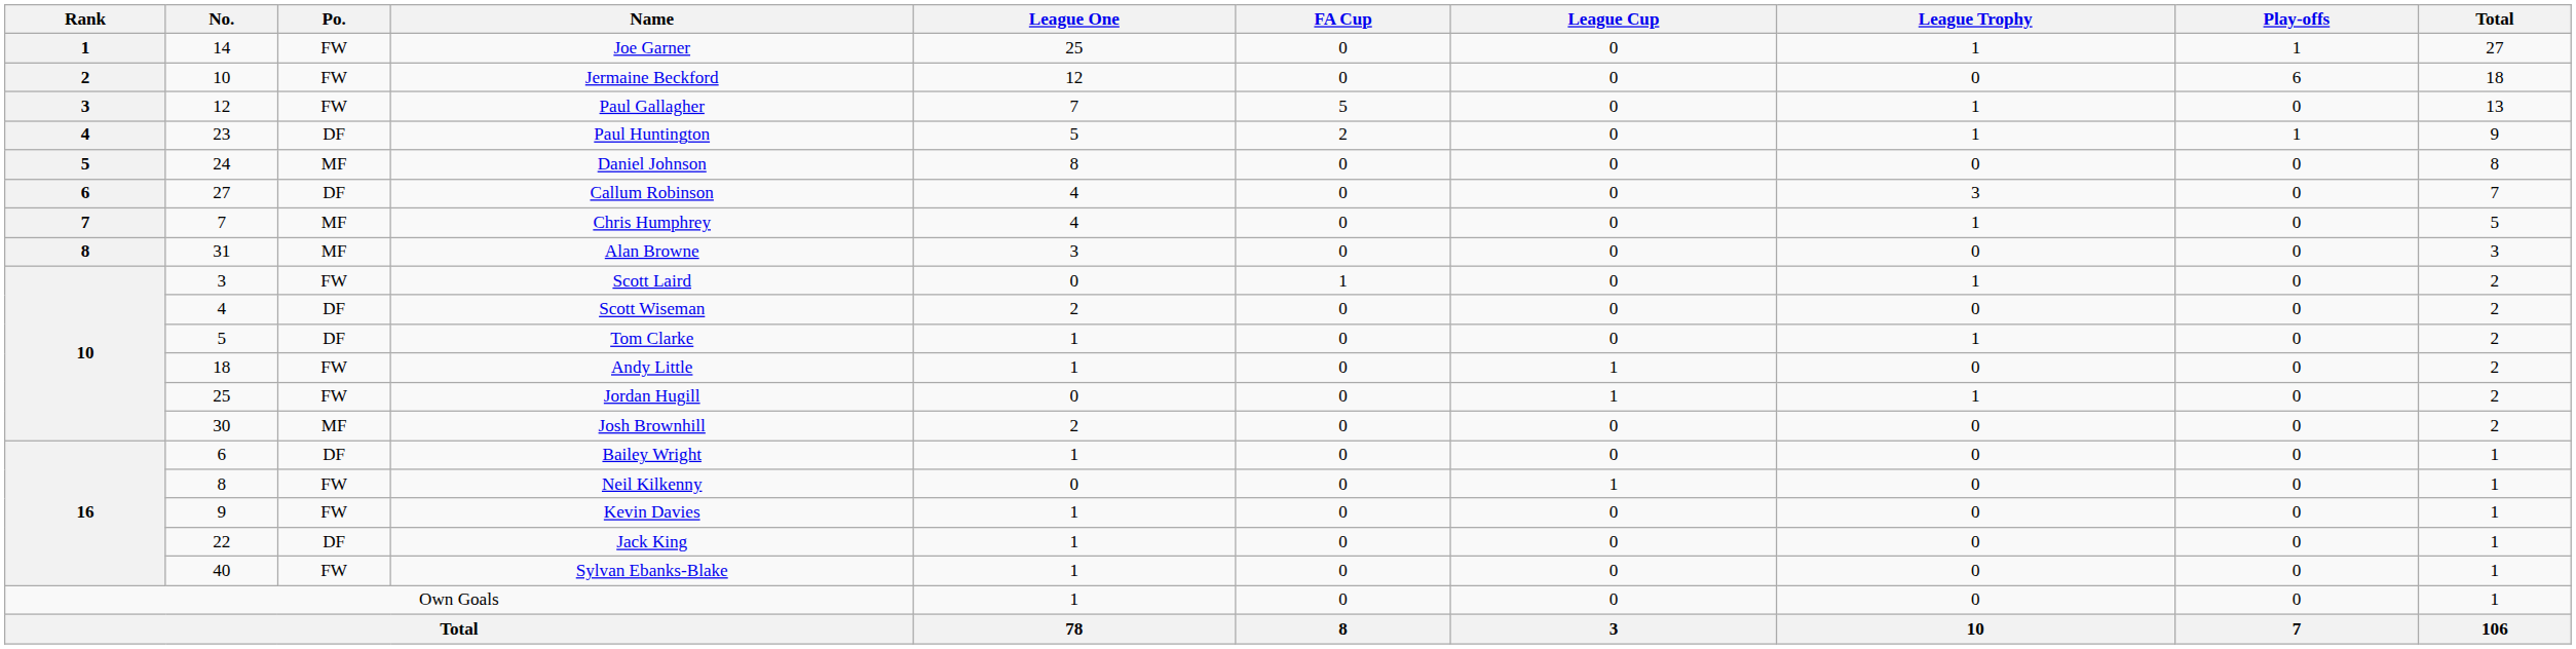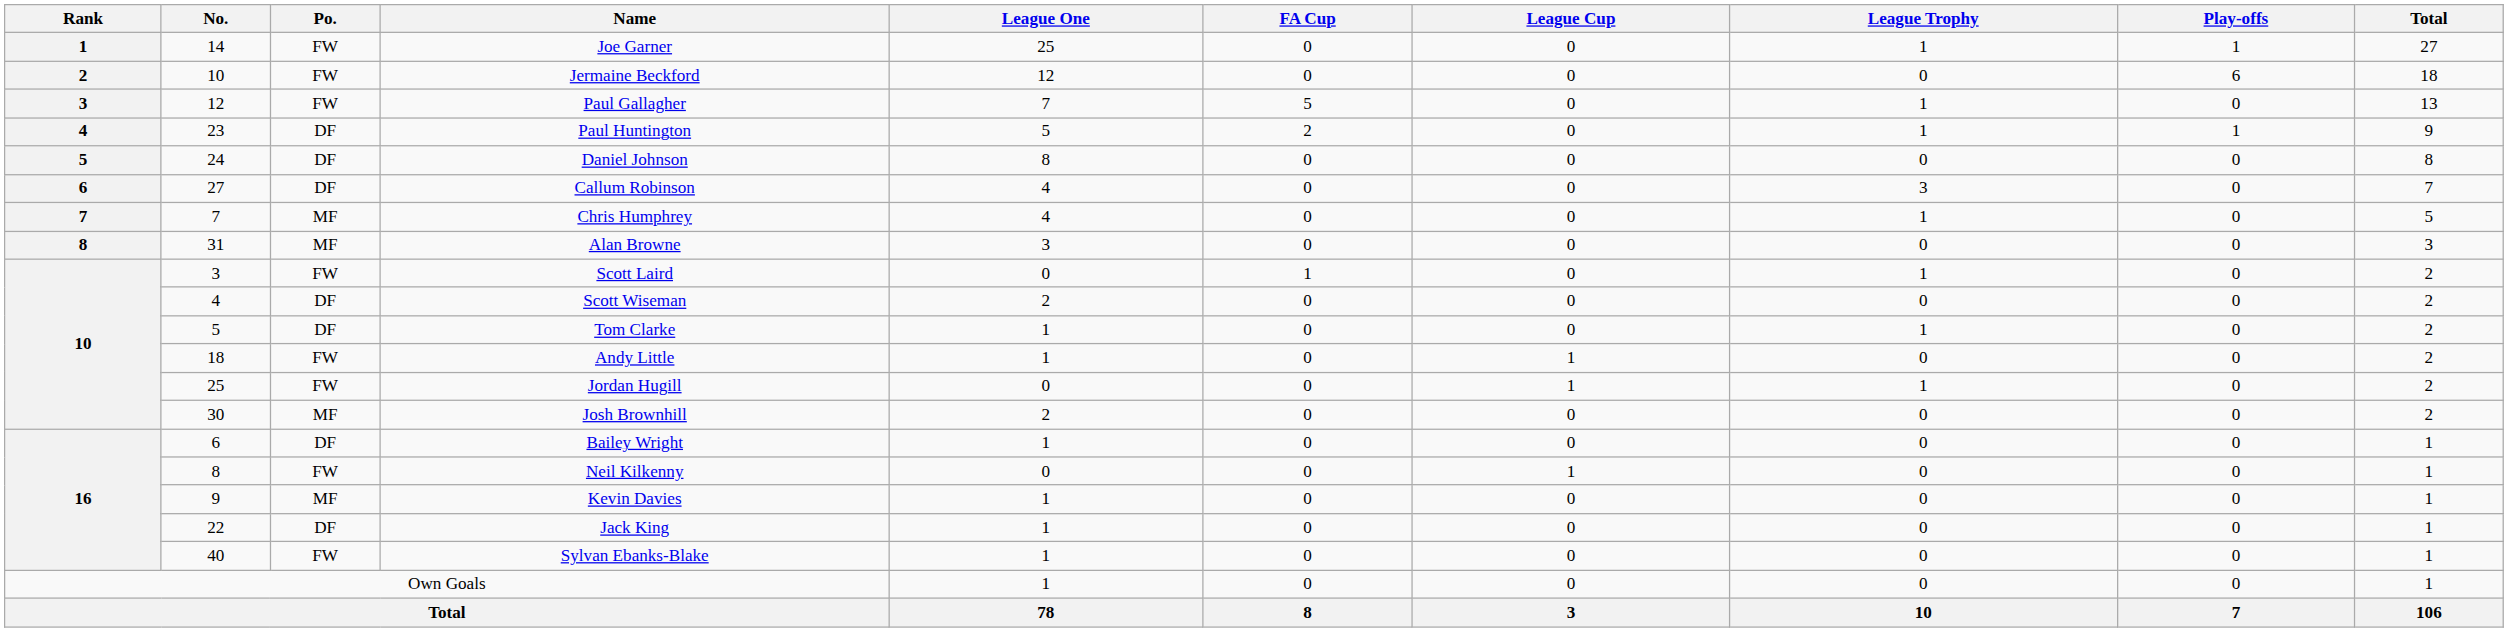Daniel Johnson | Po.: MF -> DF
Kevin Davies | Po.: FW -> MF
